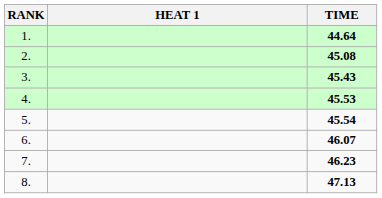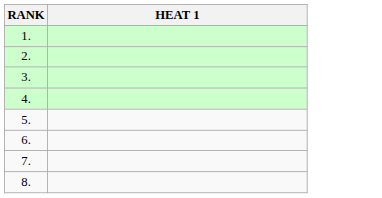- column: TIME | 44.64 | 45.08 | 45.43 | 45.53 | 45.54 | 46.07 | 46.23 | 47.13
